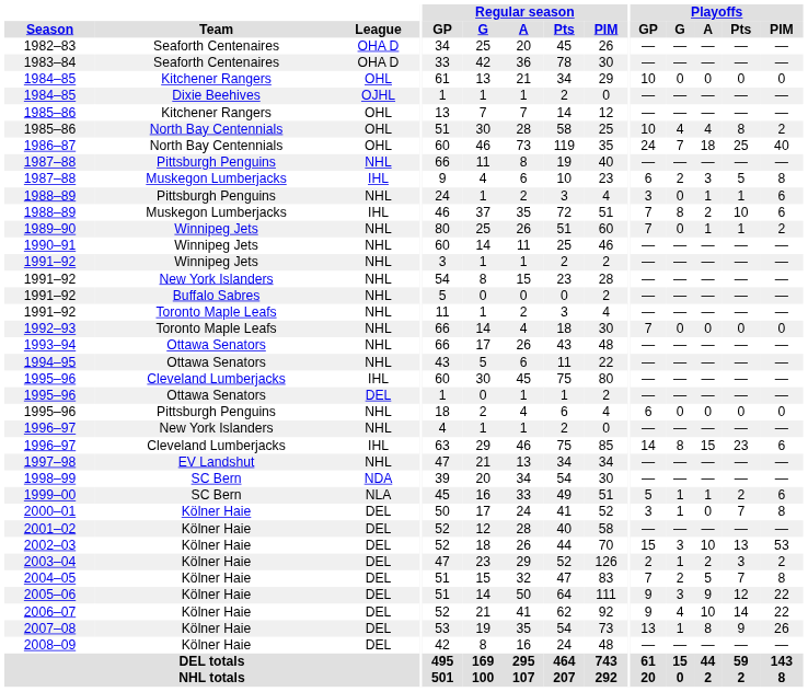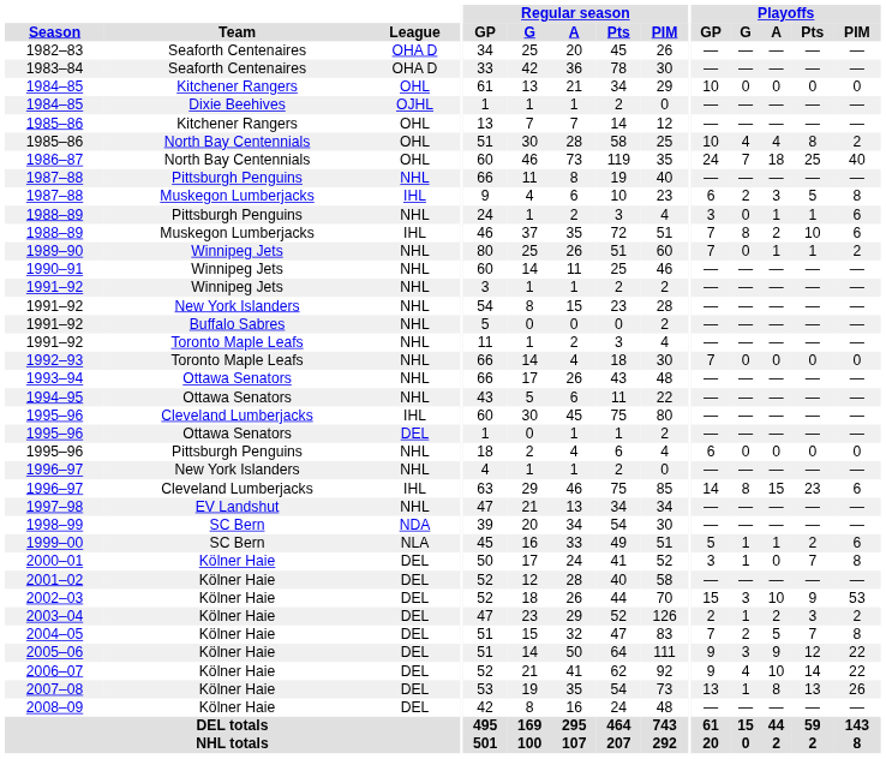2002–03 | Playoffs / Pts: 13 -> 9
2007–08 | Playoffs / Pts: 9 -> 13
